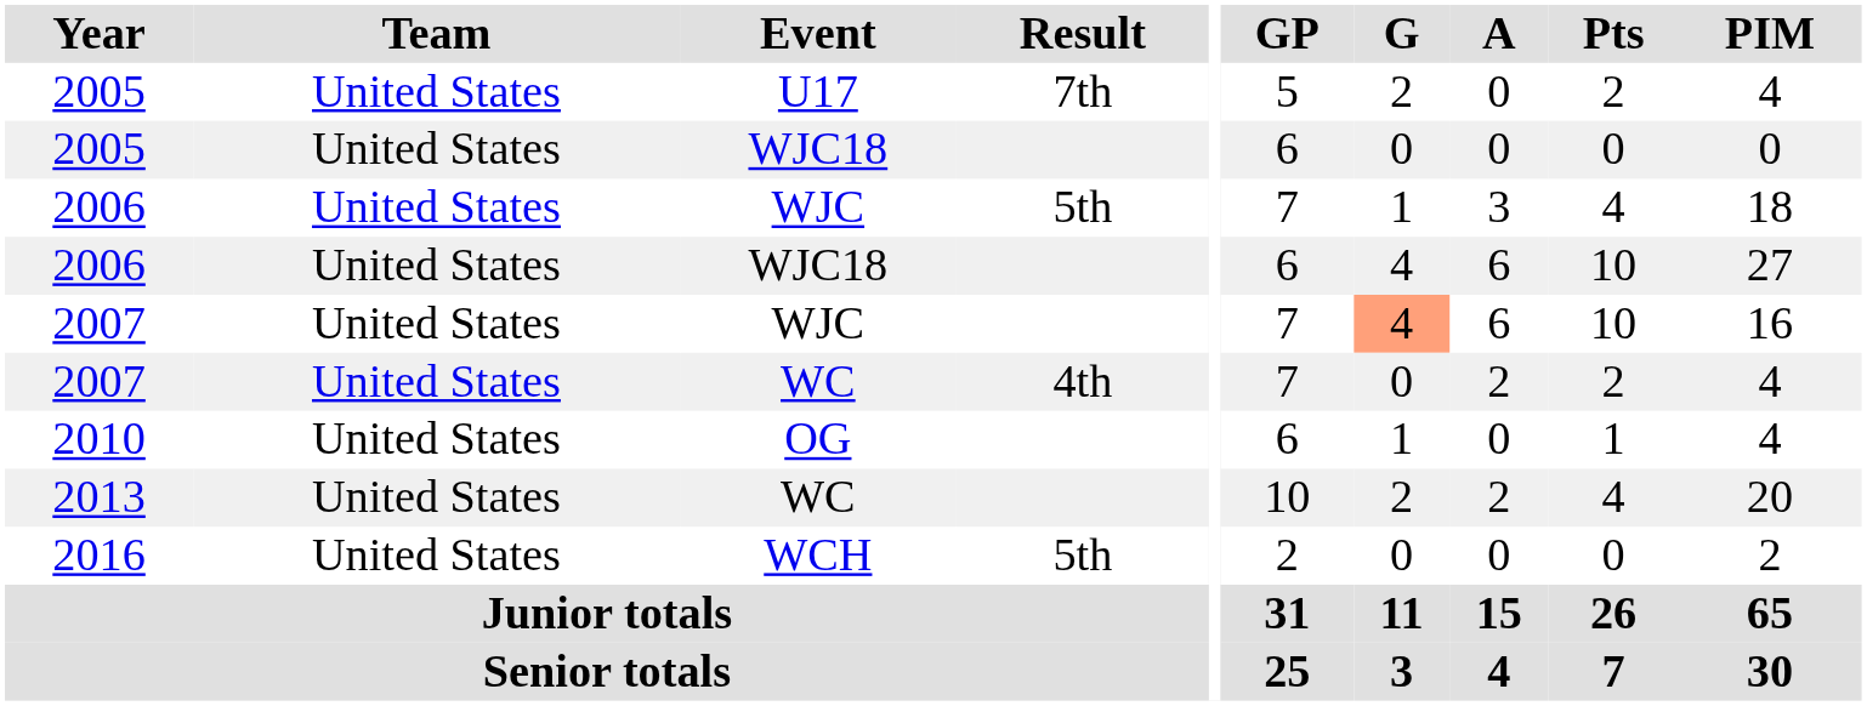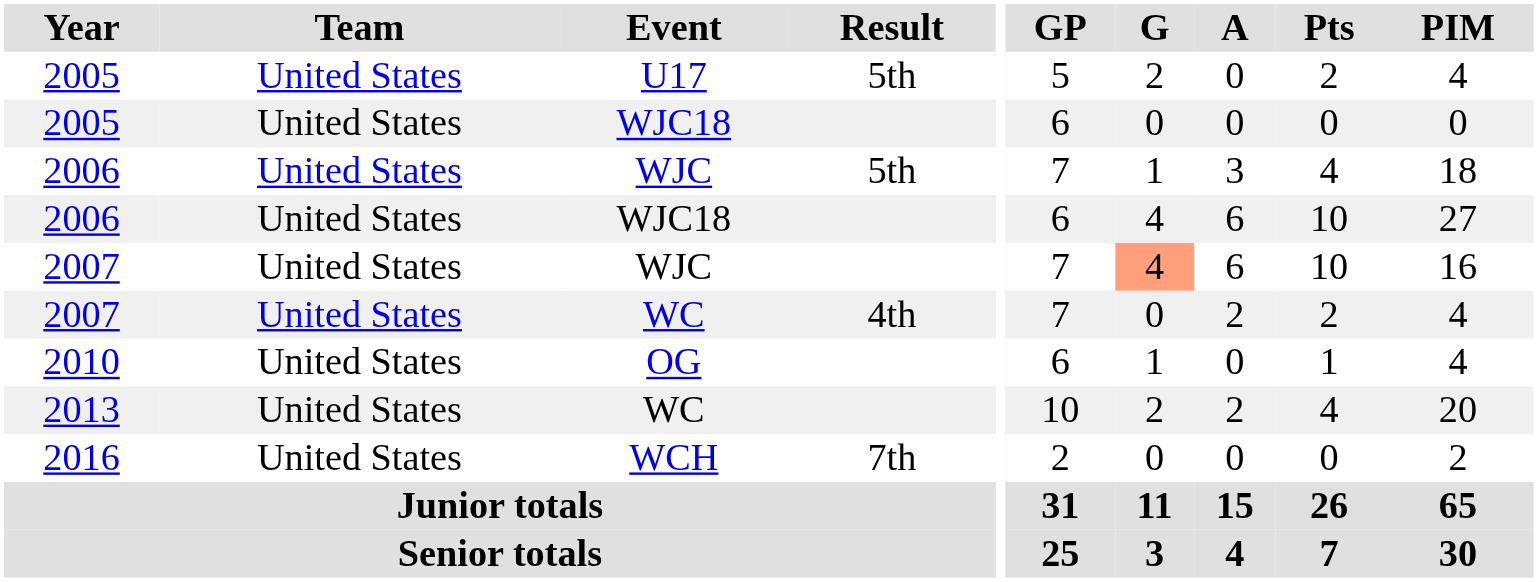2005 / U17 | Result: 7th -> 5th
2016 | Result: 5th -> 7th
